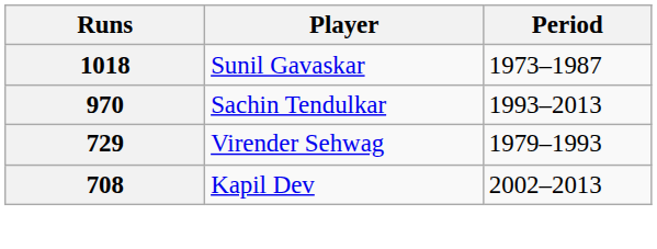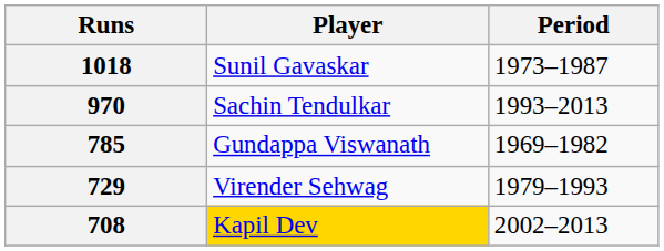+ row: 785 | Gundappa Viswanath | 1969–1982
708 | Player: no background -> gold background
